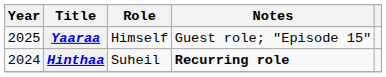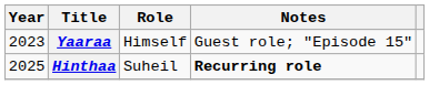Yaaraa | Year: 2025 -> 2023
Hinthaa | Year: 2024 -> 2025
